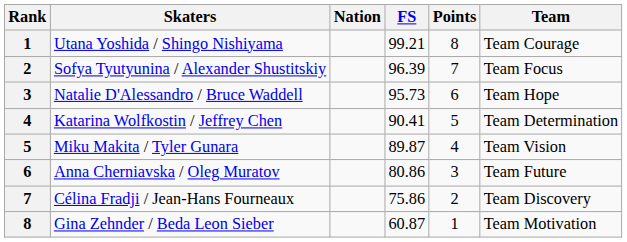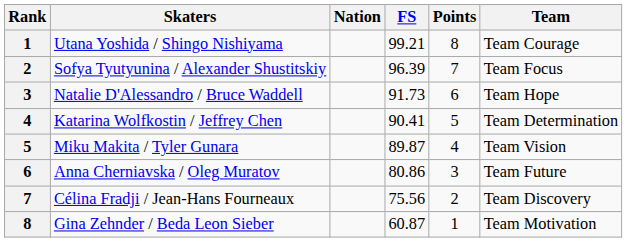Natalie D'Alessandro / Bruce Waddell | FS: 95.73 -> 91.73
Célina Fradji / Jean-Hans Fourneaux | FS: 75.86 -> 75.56
